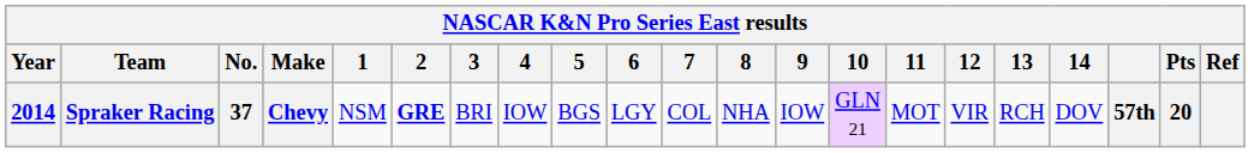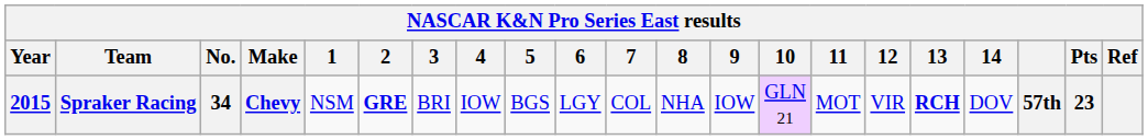Spraker Racing | Year: 2014 -> 2015
Spraker Racing | No.: 37 -> 34
Spraker Racing | 13: normal -> bold
Spraker Racing | Pts: 20 -> 23
